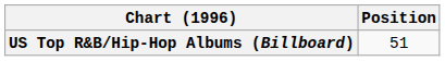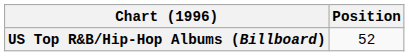US Top R&B/Hip-Hop Albums (Billboard) | Position: 51 -> 52
